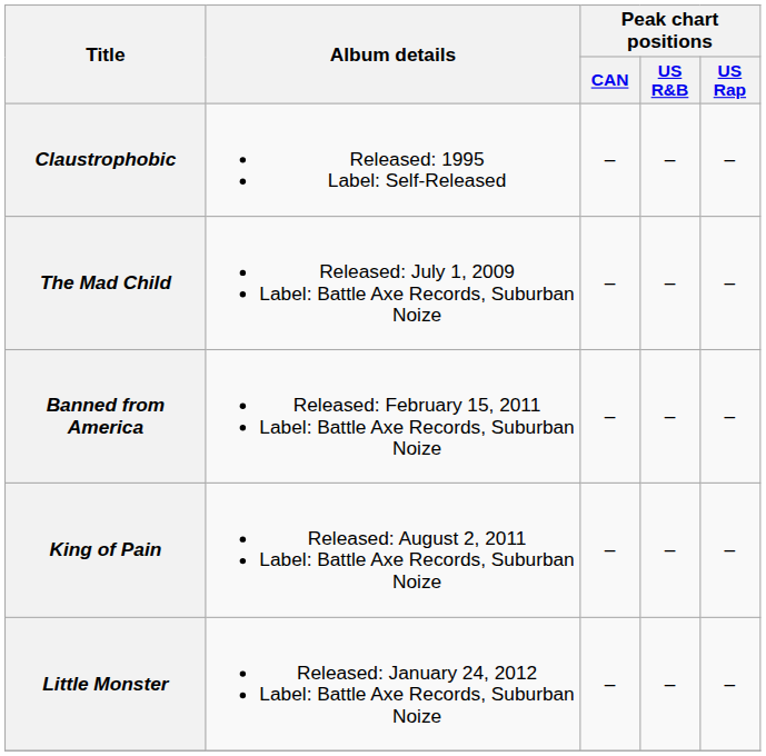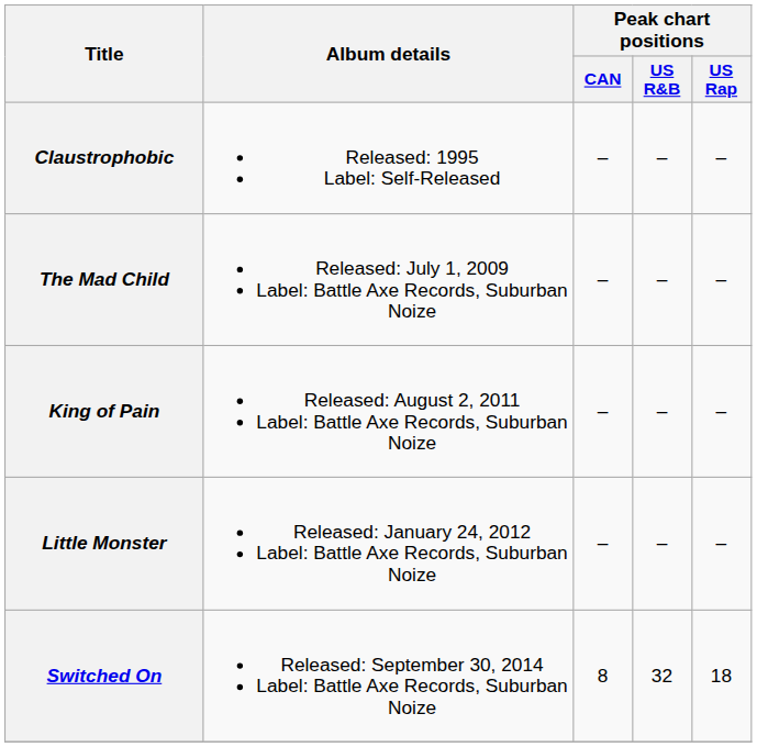- row: Banned from America | Released: February 15, 2011 Label: Battle Axe Records, Suburban Noize | – | – | –
+ row: Switched On | Released: September 30, 2014 Label: Battle Axe Records, Suburban Noize | 8 | 32 | 18
